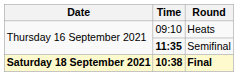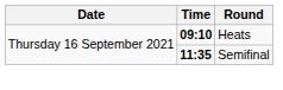Heats | Time: normal -> bold
- row: Saturday 18 September 2021 | 10:38 | Final
